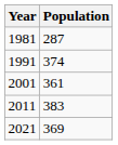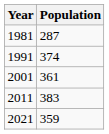2021 | Population: 369 -> 359
